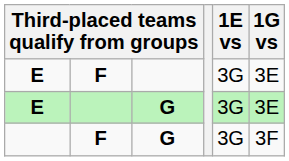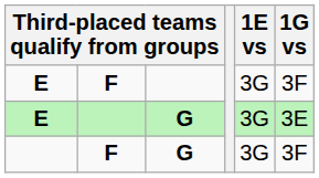E / F | 1G vs: 3E -> 3F
